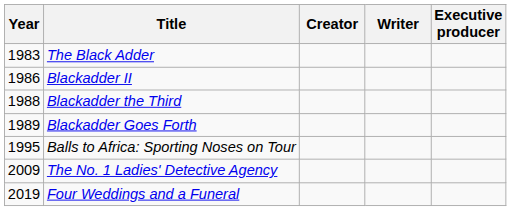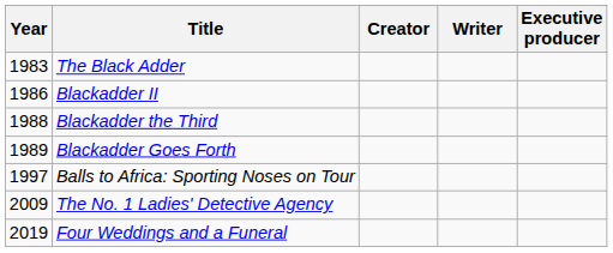Balls to Africa: Sporting Noses on Tour | Year: 1995 -> 1997
